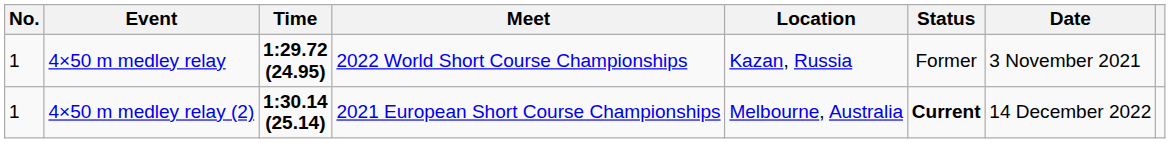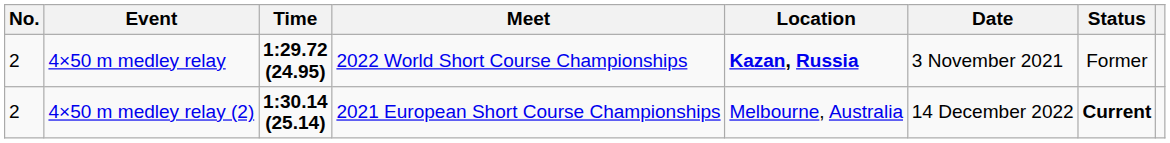columns swapped: Date <-> Status
4×50 m medley relay | No.: 1 -> 2
4×50 m medley relay | Location: normal -> bold
4×50 m medley relay (2) | No.: 1 -> 2
